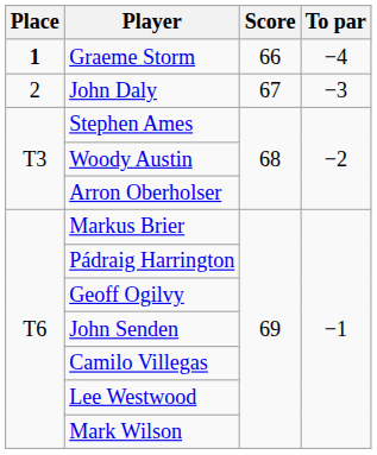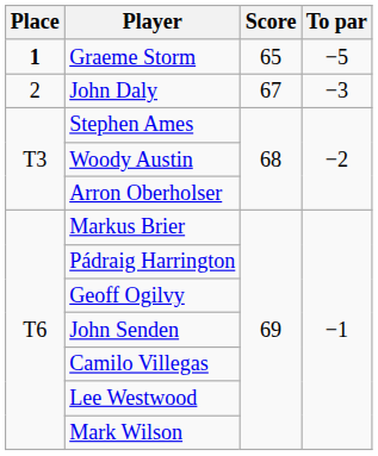Graeme Storm | Score: 66 -> 65
Graeme Storm | To par: −4 -> −5
